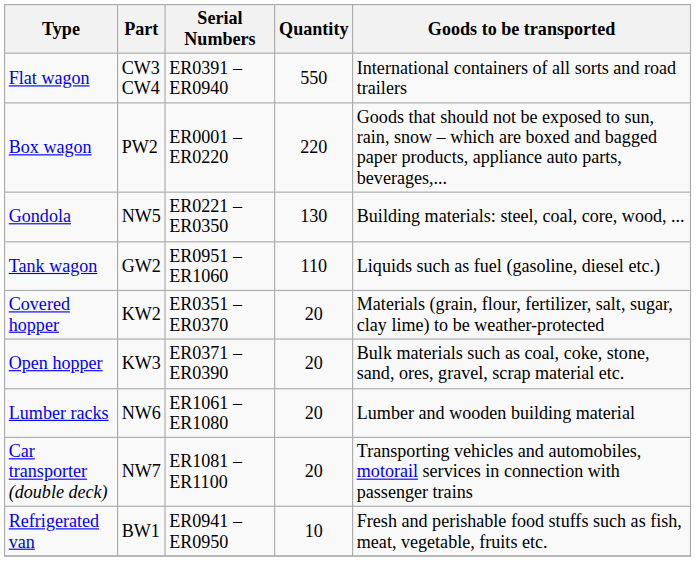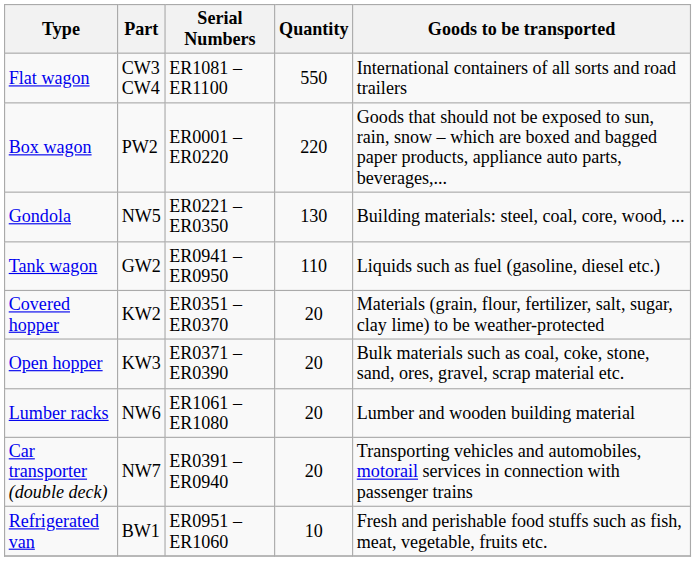Flat wagon | Serial Numbers: ER0391 – ER0940 -> ER1081 – ER1100
Tank wagon | Serial Numbers: ER0951 – ER1060 -> ER0941 – ER0950
Car transporter (double deck) | Serial Numbers: ER1081 – ER1100 -> ER0391 – ER0940
Refrigerated van | Serial Numbers: ER0941 – ER0950 -> ER0951 – ER1060
